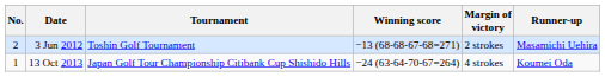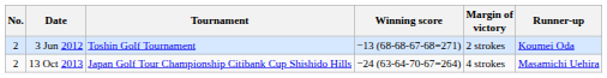3 Jun 2012 | Runner-up: Masamichi Uehira -> Koumei Oda
13 Oct 2013 | No.: 1 -> 2
13 Oct 2013 | Runner-up: Koumei Oda -> Masamichi Uehira
